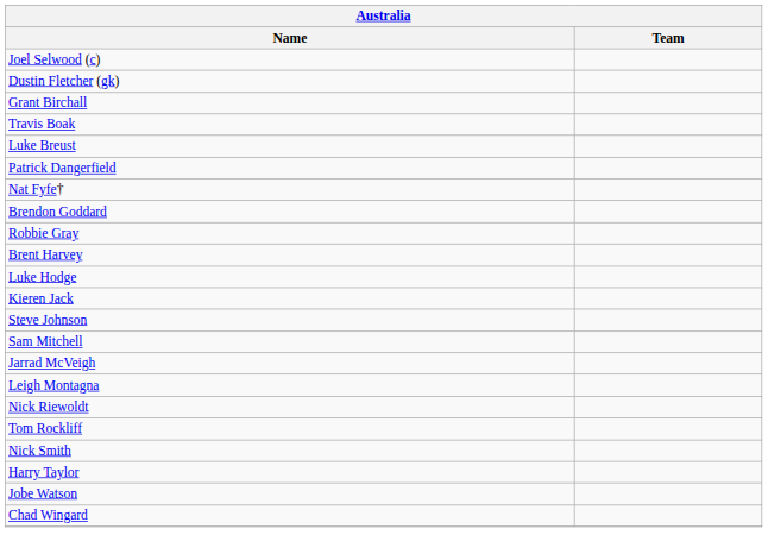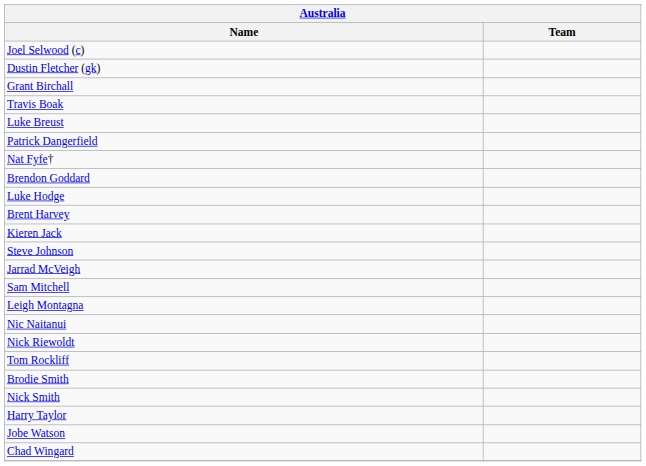- row: Robbie Gray
rows swapped: Brent Harvey <-> Luke Hodge
rows swapped: Jarrad McVeigh <-> Sam Mitchell
+ row: Nic Naitanui
+ row: Brodie Smith
